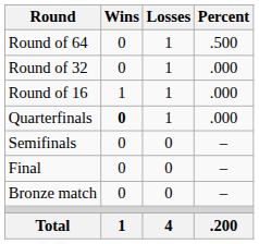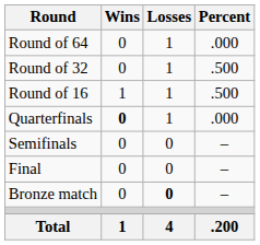Round of 64 | Percent: .500 -> .000
Round of 32 | Percent: .000 -> .500
Round of 16 | Percent: .000 -> .500
Bronze match | Losses: normal -> bold
